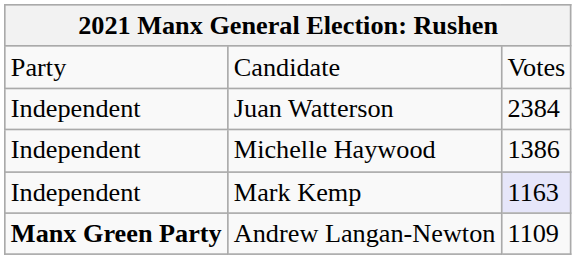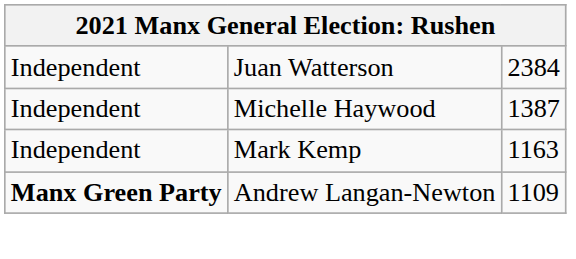- row: Party | Candidate | Votes
Michelle Haywood | column 3: 1386 -> 1387
Mark Kemp | column 3: lavender background -> no background
